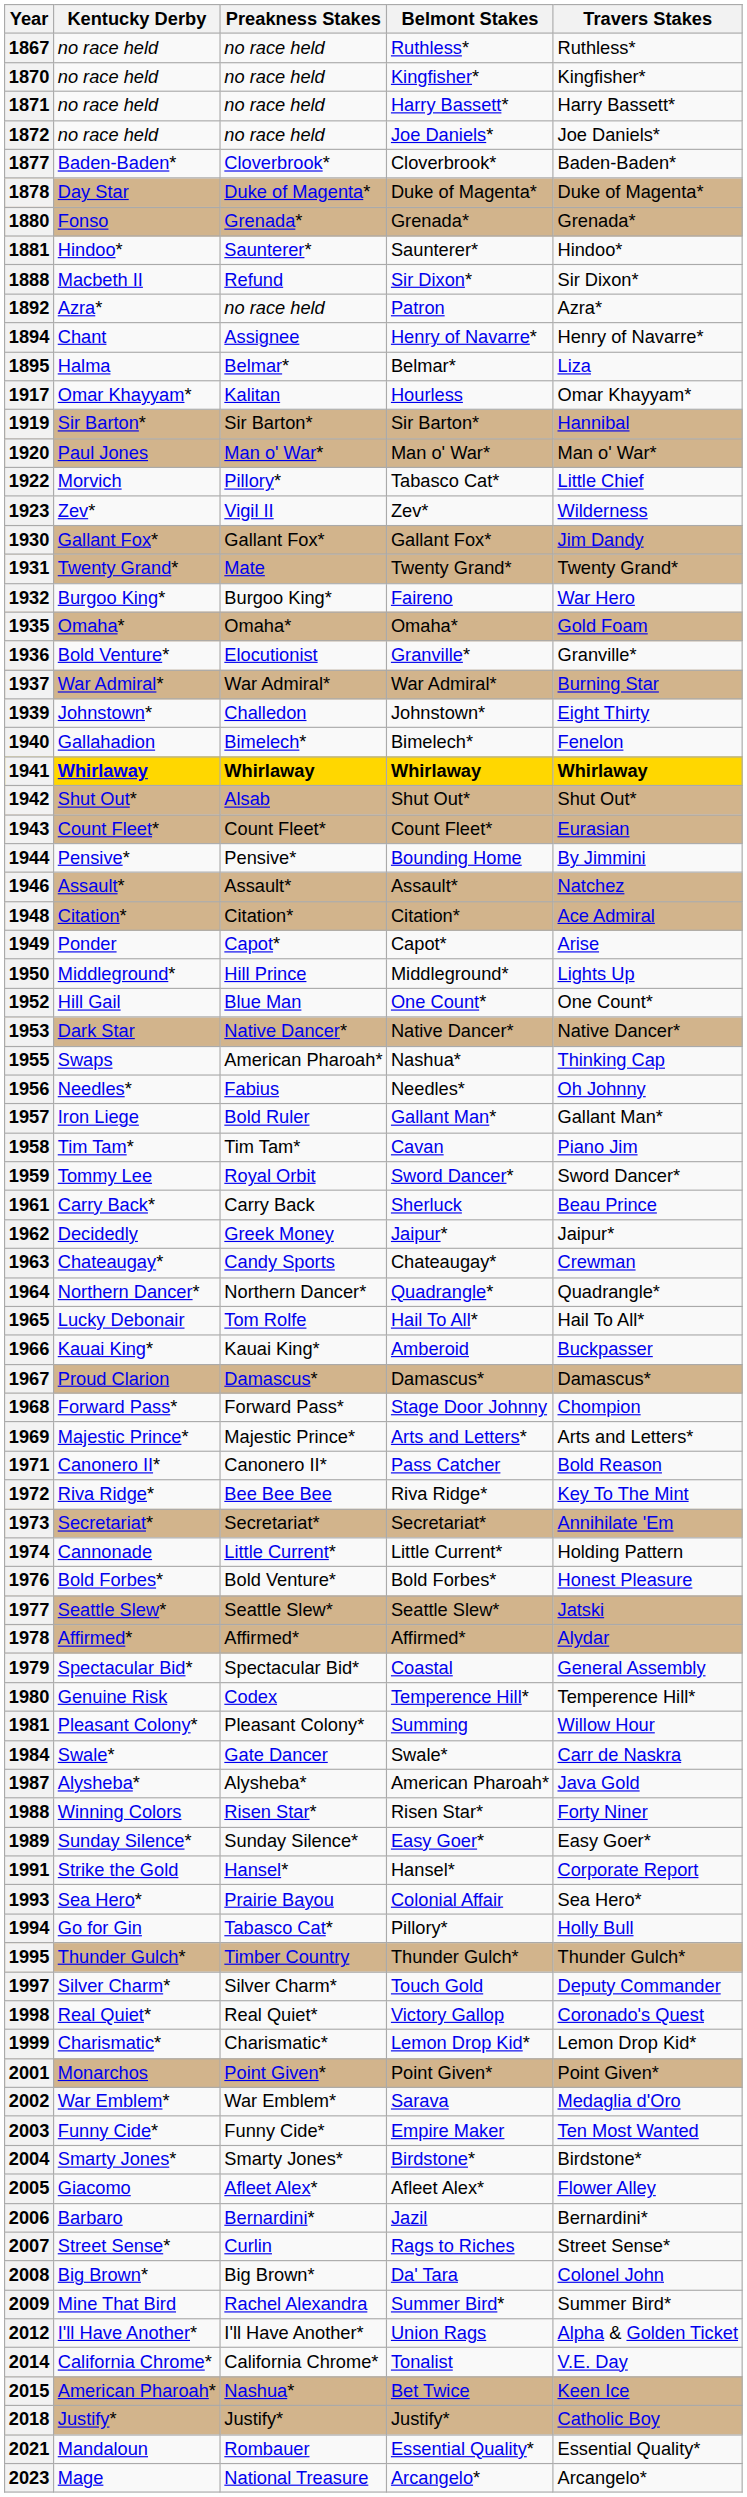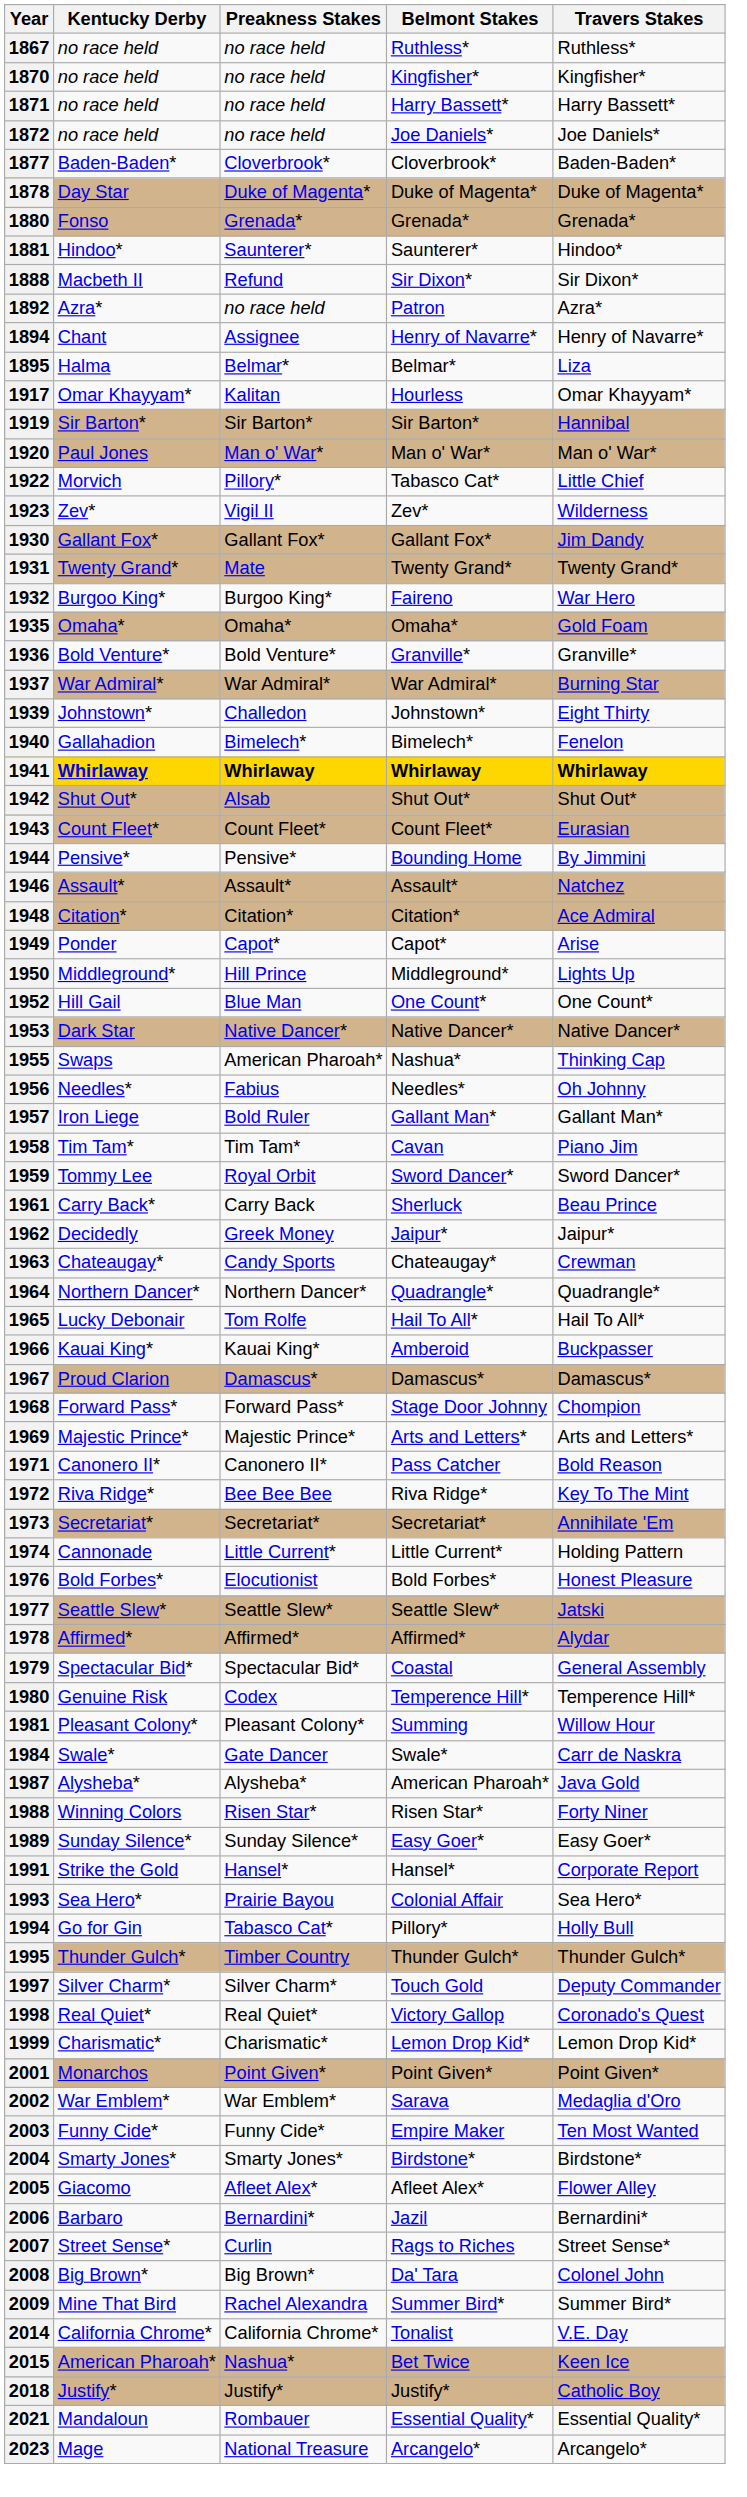1936 | Preakness Stakes: Elocutionist -> Bold Venture*
1976 | Preakness Stakes: Bold Venture* -> Elocutionist
- row: 2012 | I'll Have Another* | I'll Have Another* | Union Rags | Alpha & Golden Ticket
